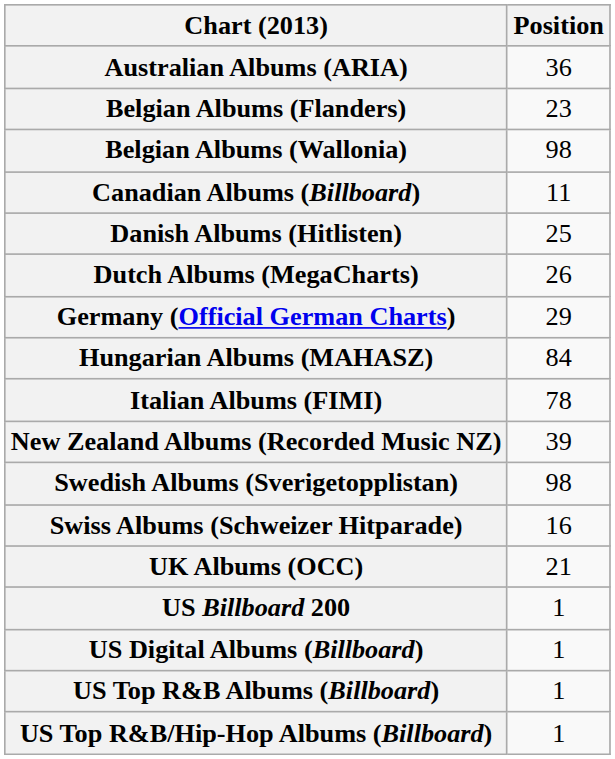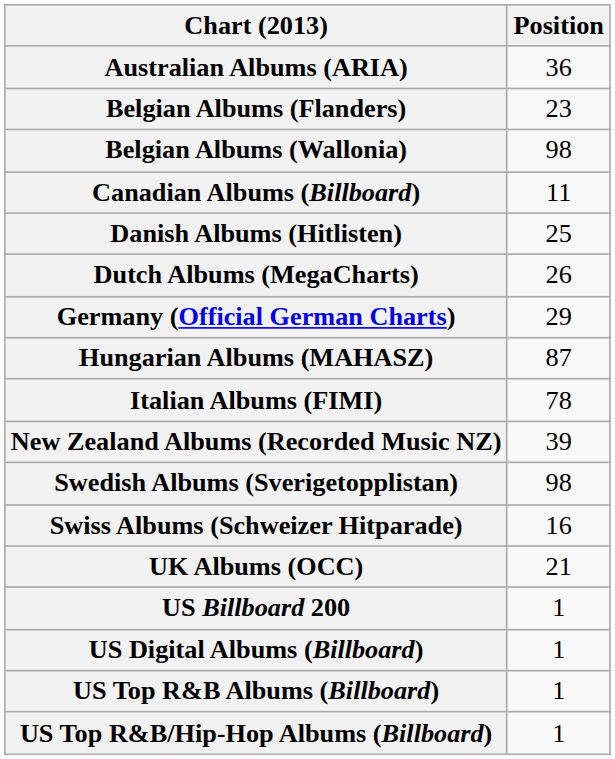Hungarian Albums (MAHASZ) | Position: 84 -> 87
